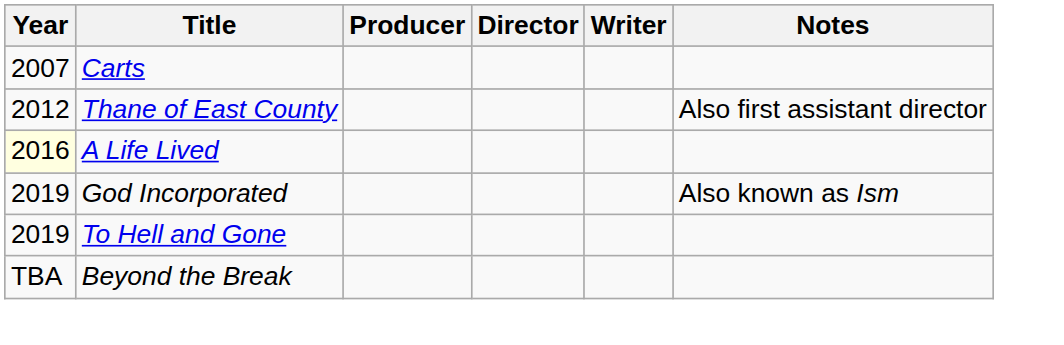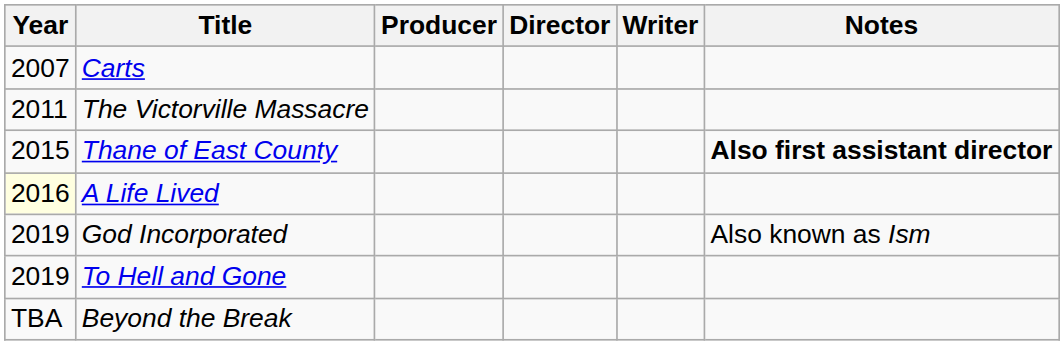+ row: 2011 | The Victorville Massacre
Thane of East County | Year: 2012 -> 2015
Thane of East County | Notes: normal -> bold
